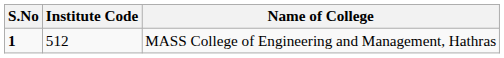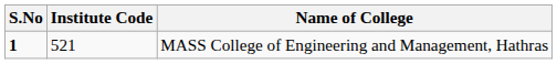MASS College of Engineering and Management, Hathras | Institute Code: 512 -> 521
